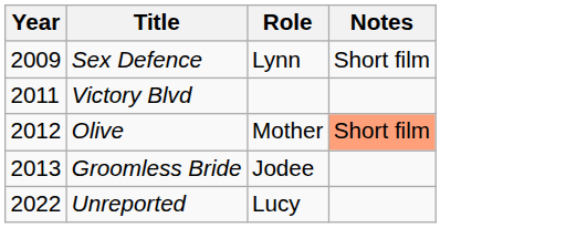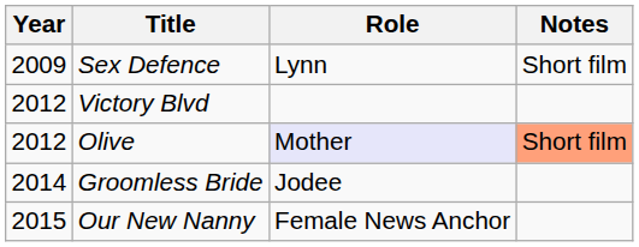Victory Blvd | Year: 2011 -> 2012
Olive | Role: no background -> lavender background
Groomless Bride | Year: 2013 -> 2014
+ row: 2015 | Our New Nanny | Female News Anchor
- row: 2022 | Unreported | Lucy
